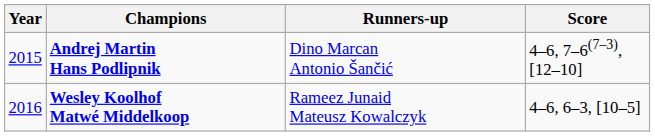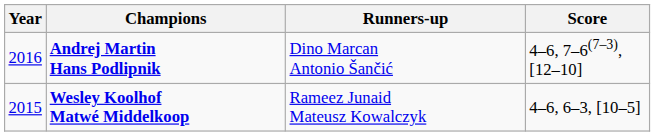Andrej Martin Hans Podlipnik | Year: 2015 -> 2016
Wesley Koolhof Matwé Middelkoop | Year: 2016 -> 2015
